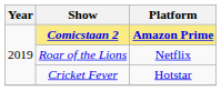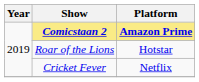Roar of the Lions | Platform: Netflix -> Hotstar
Cricket Fever | Platform: Hotstar -> Netflix
